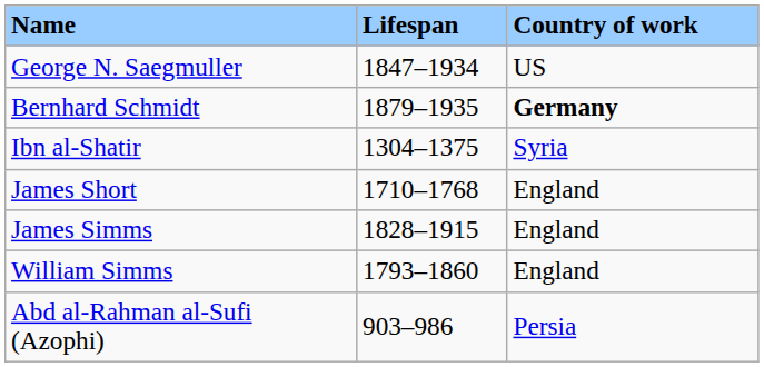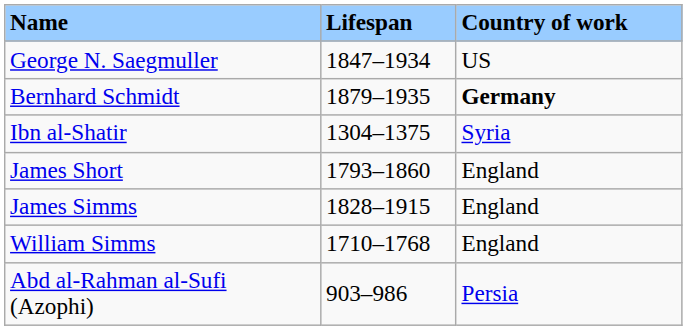James Short | Lifespan: 1710–1768 -> 1793–1860
William Simms | Lifespan: 1793–1860 -> 1710–1768
